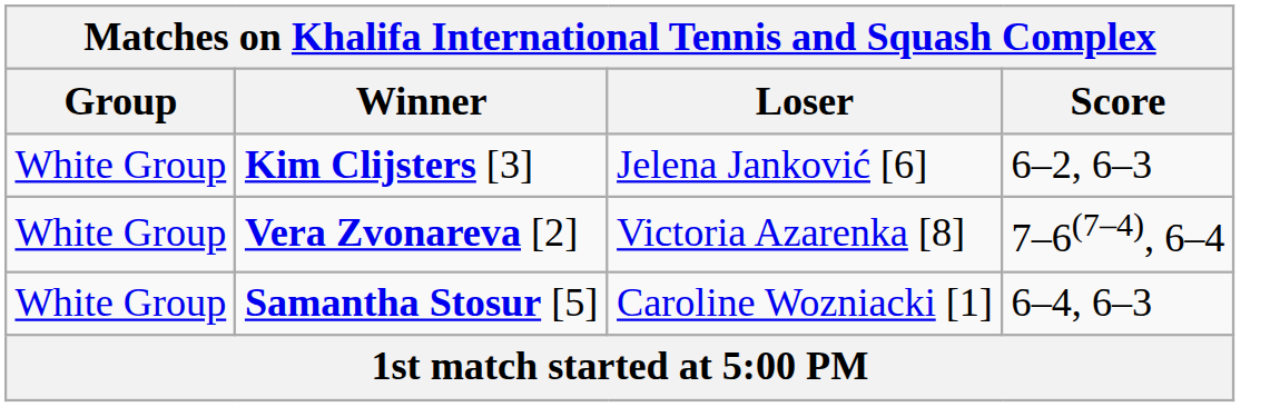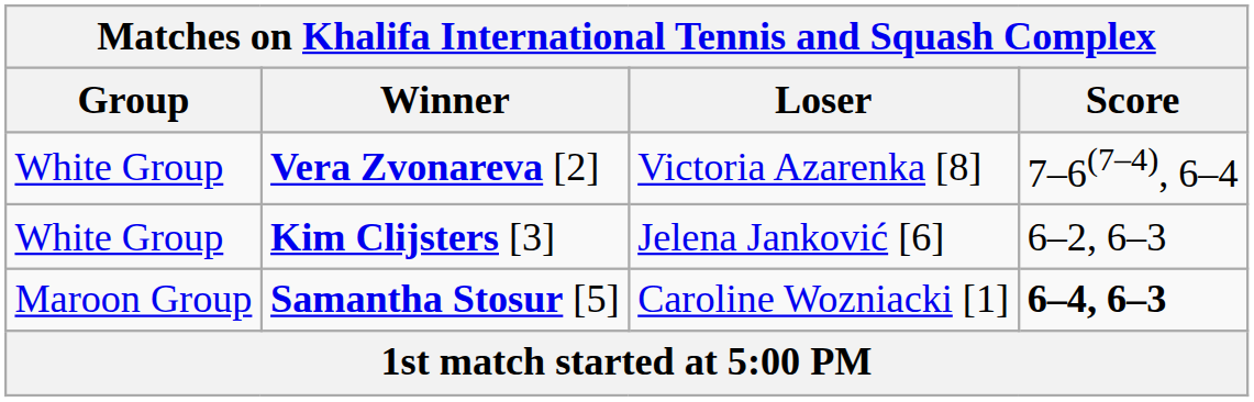rows swapped: Vera Zvonareva [2] <-> Kim Clijsters [3]
Samantha Stosur [5] | Group: White Group -> Maroon Group
Samantha Stosur [5] | Score: normal -> bold
